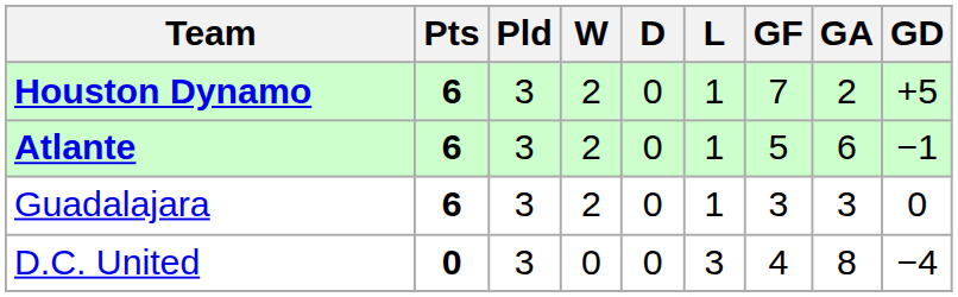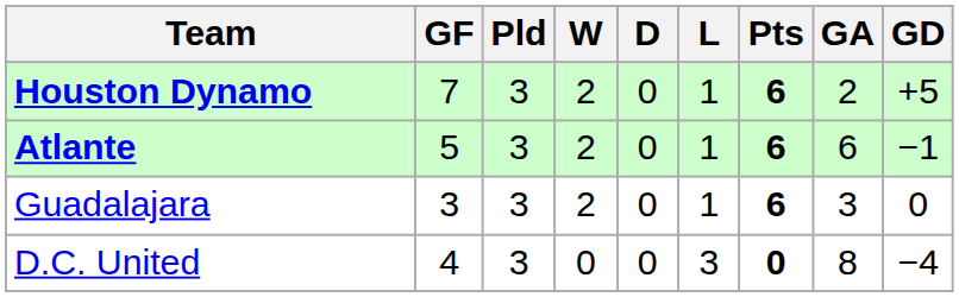columns swapped: Pts <-> GF
